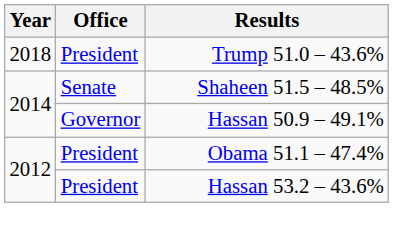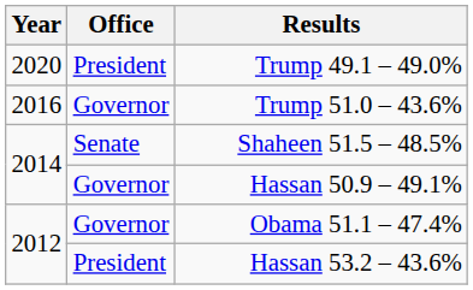+ row: 2020 | President | Trump 49.1 – 49.0%
Trump 51.0 – 43.6% | Year: 2018 -> 2016
Trump 51.0 – 43.6% | Office: President -> Governor
Obama 51.1 – 47.4% | Office: President -> Governor
